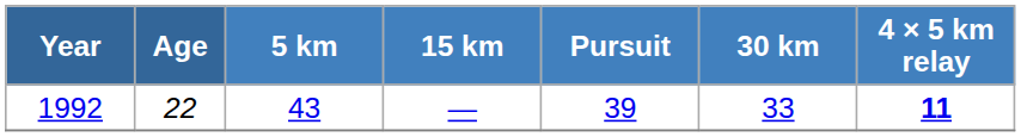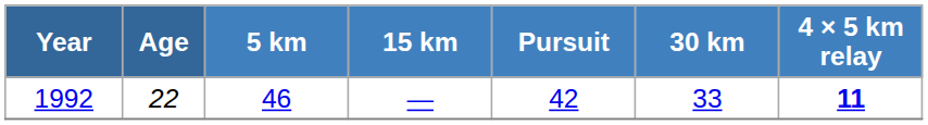1992 | 5 km: 43 -> 46
1992 | Pursuit: 39 -> 42
